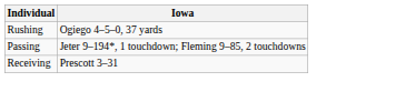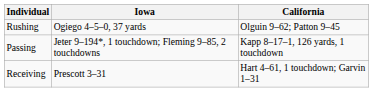+ column: California | Olguin 9–62; Patton 9–45 | Kapp 8–17–1, 126 yards, 1 touchdown | Hart 4–61, 1 touchdown; Garvin 1–31
